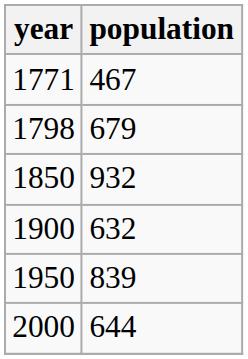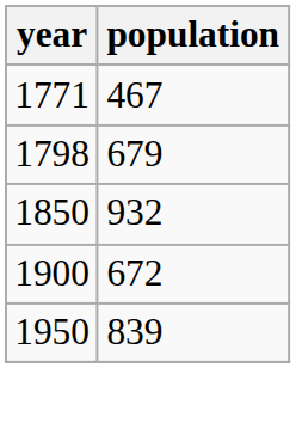1900 | population: 632 -> 672
- row: 2000 | 644
